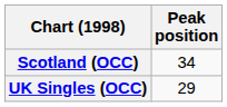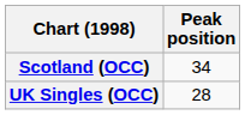UK Singles (OCC) | Peak position: 29 -> 28
